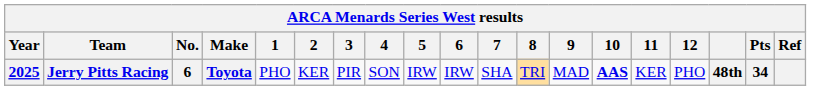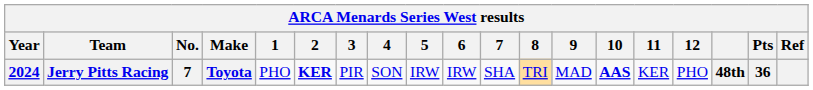Jerry Pitts Racing | Year: 2025 -> 2024
Jerry Pitts Racing | No.: 6 -> 7
Jerry Pitts Racing | 2: normal -> bold
Jerry Pitts Racing | Pts: 34 -> 36
